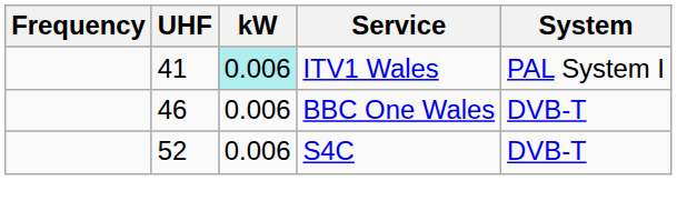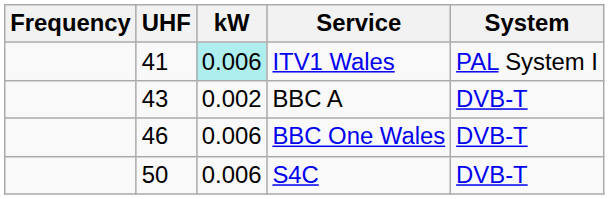+ row: 43 | 0.002 | BBC A | DVB-T
S4C | UHF: 52 -> 50
